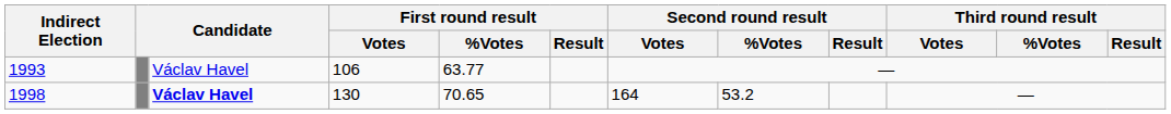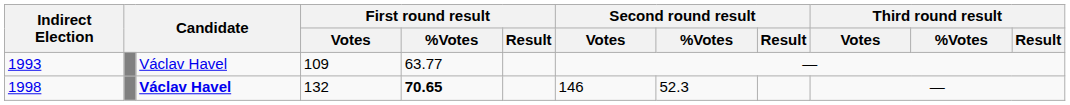1993 | First round result / Votes: 106 -> 109
1998 | First round result / Votes: 130 -> 132
1998 | First round result / %Votes: normal -> bold
1998 | Second round result / Votes: 164 -> 146
1998 | Second round result / %Votes: 53.2 -> 52.3
